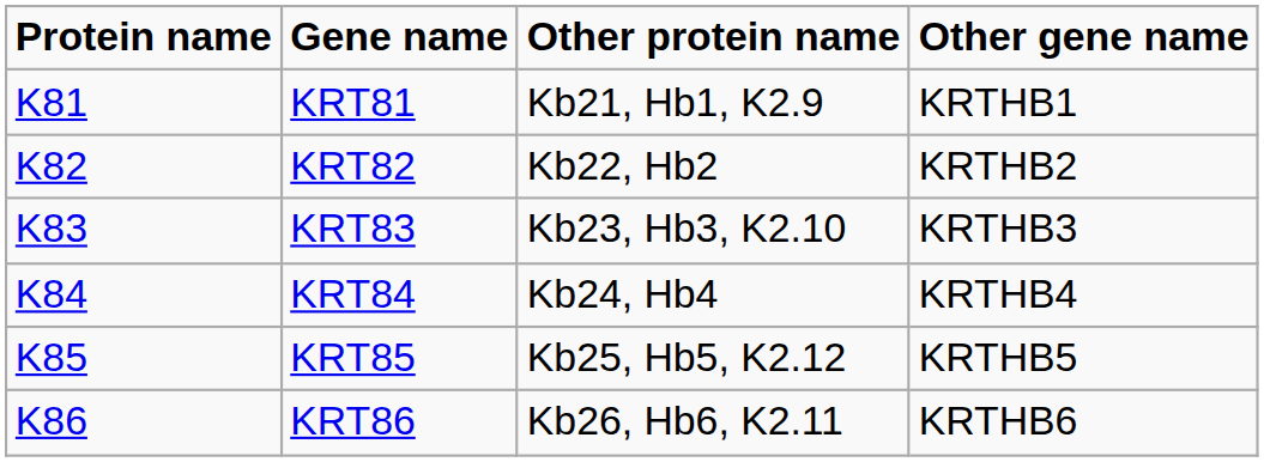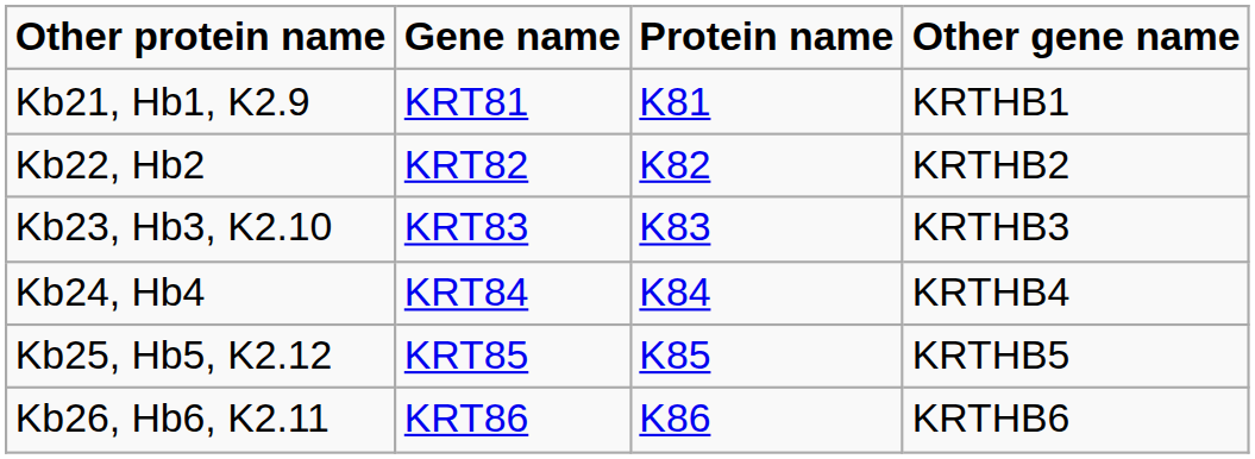columns swapped: Protein name <-> Other protein name
